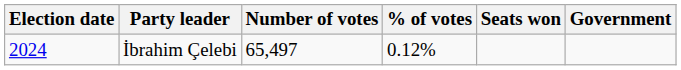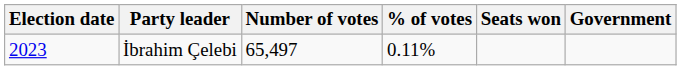İbrahim Çelebi | Election date: 2024 -> 2023
İbrahim Çelebi | % of votes: 0.12% -> 0.11%
